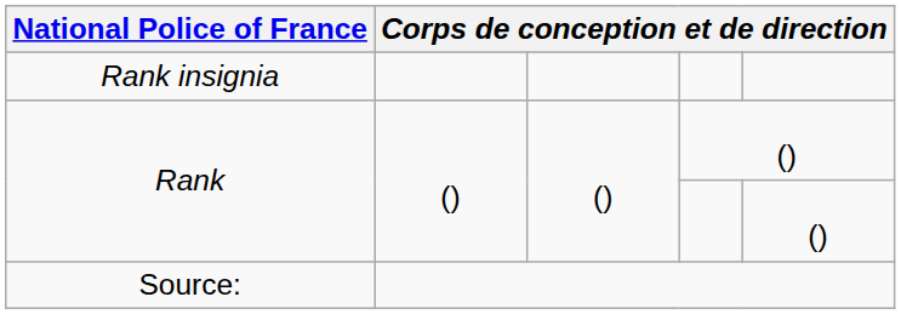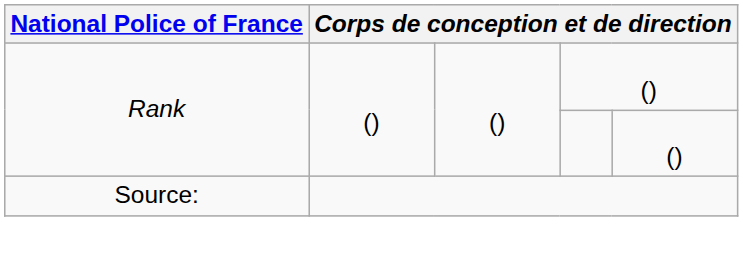- row: Rank insignia
